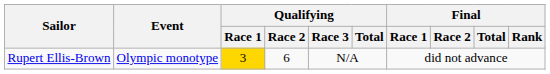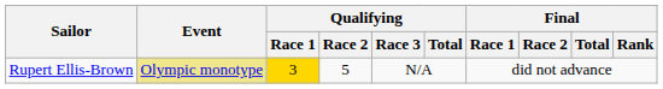Rupert Ellis-Brown | Event: no background -> khaki background
Rupert Ellis-Brown | Qualifying / Race 2: 6 -> 5
